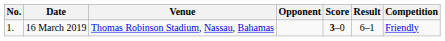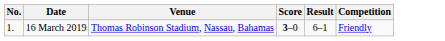- column: Opponent
